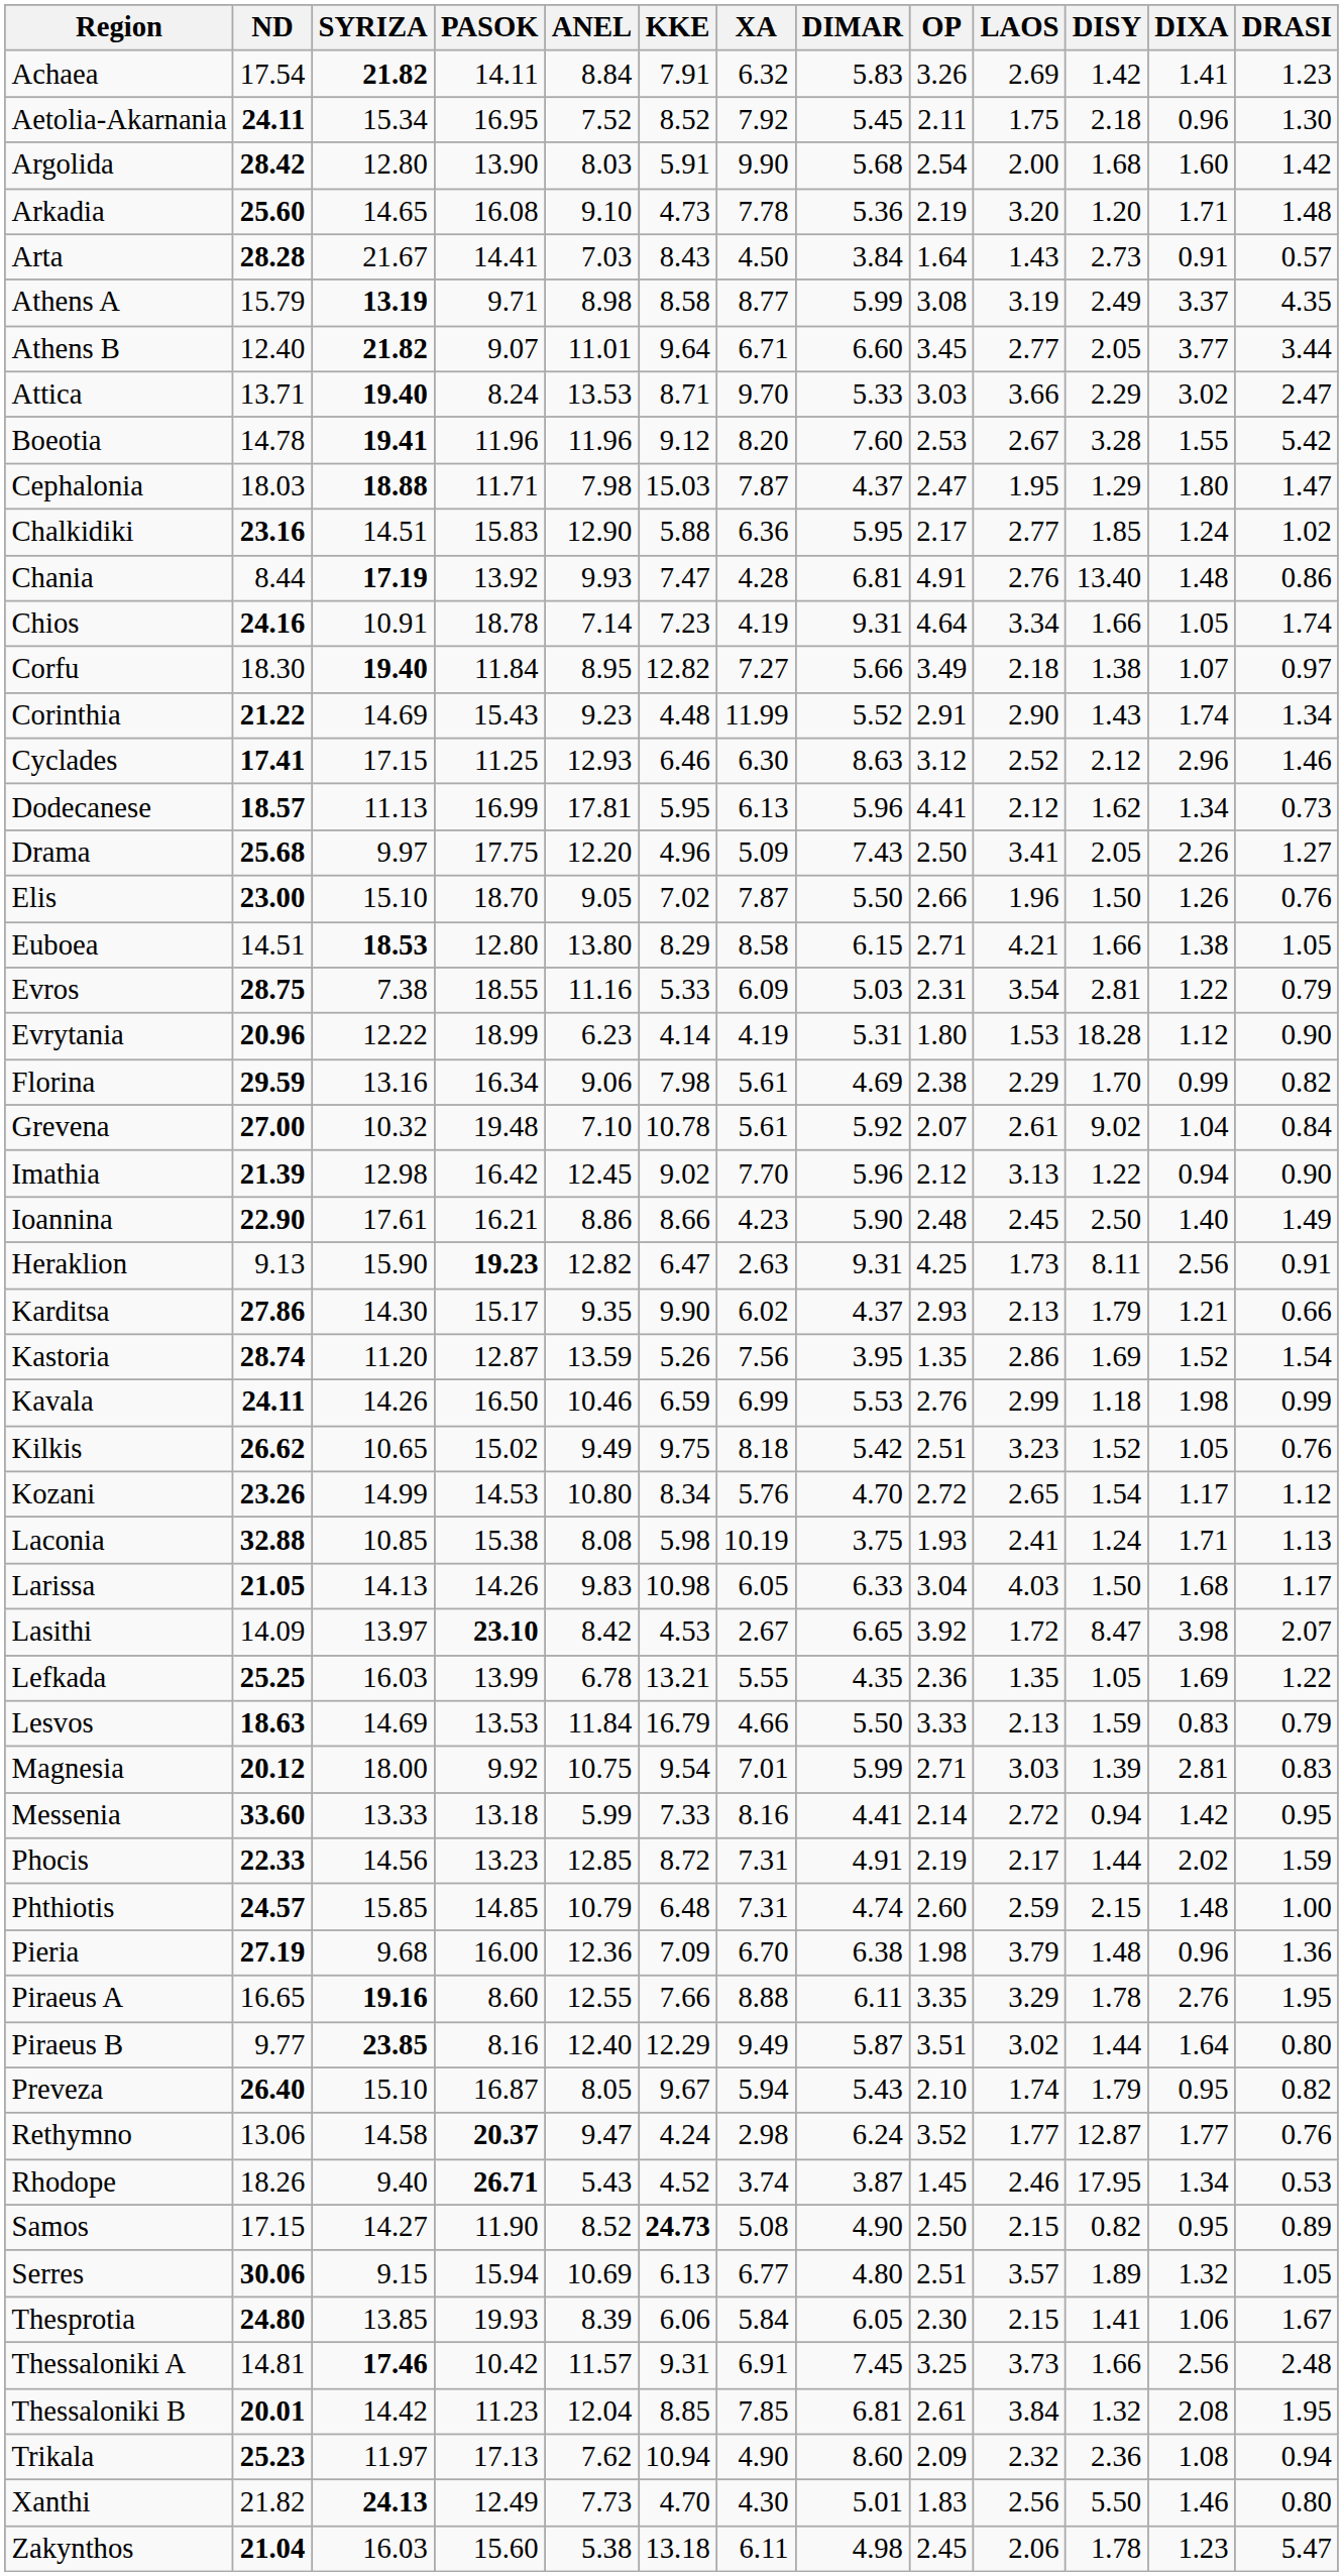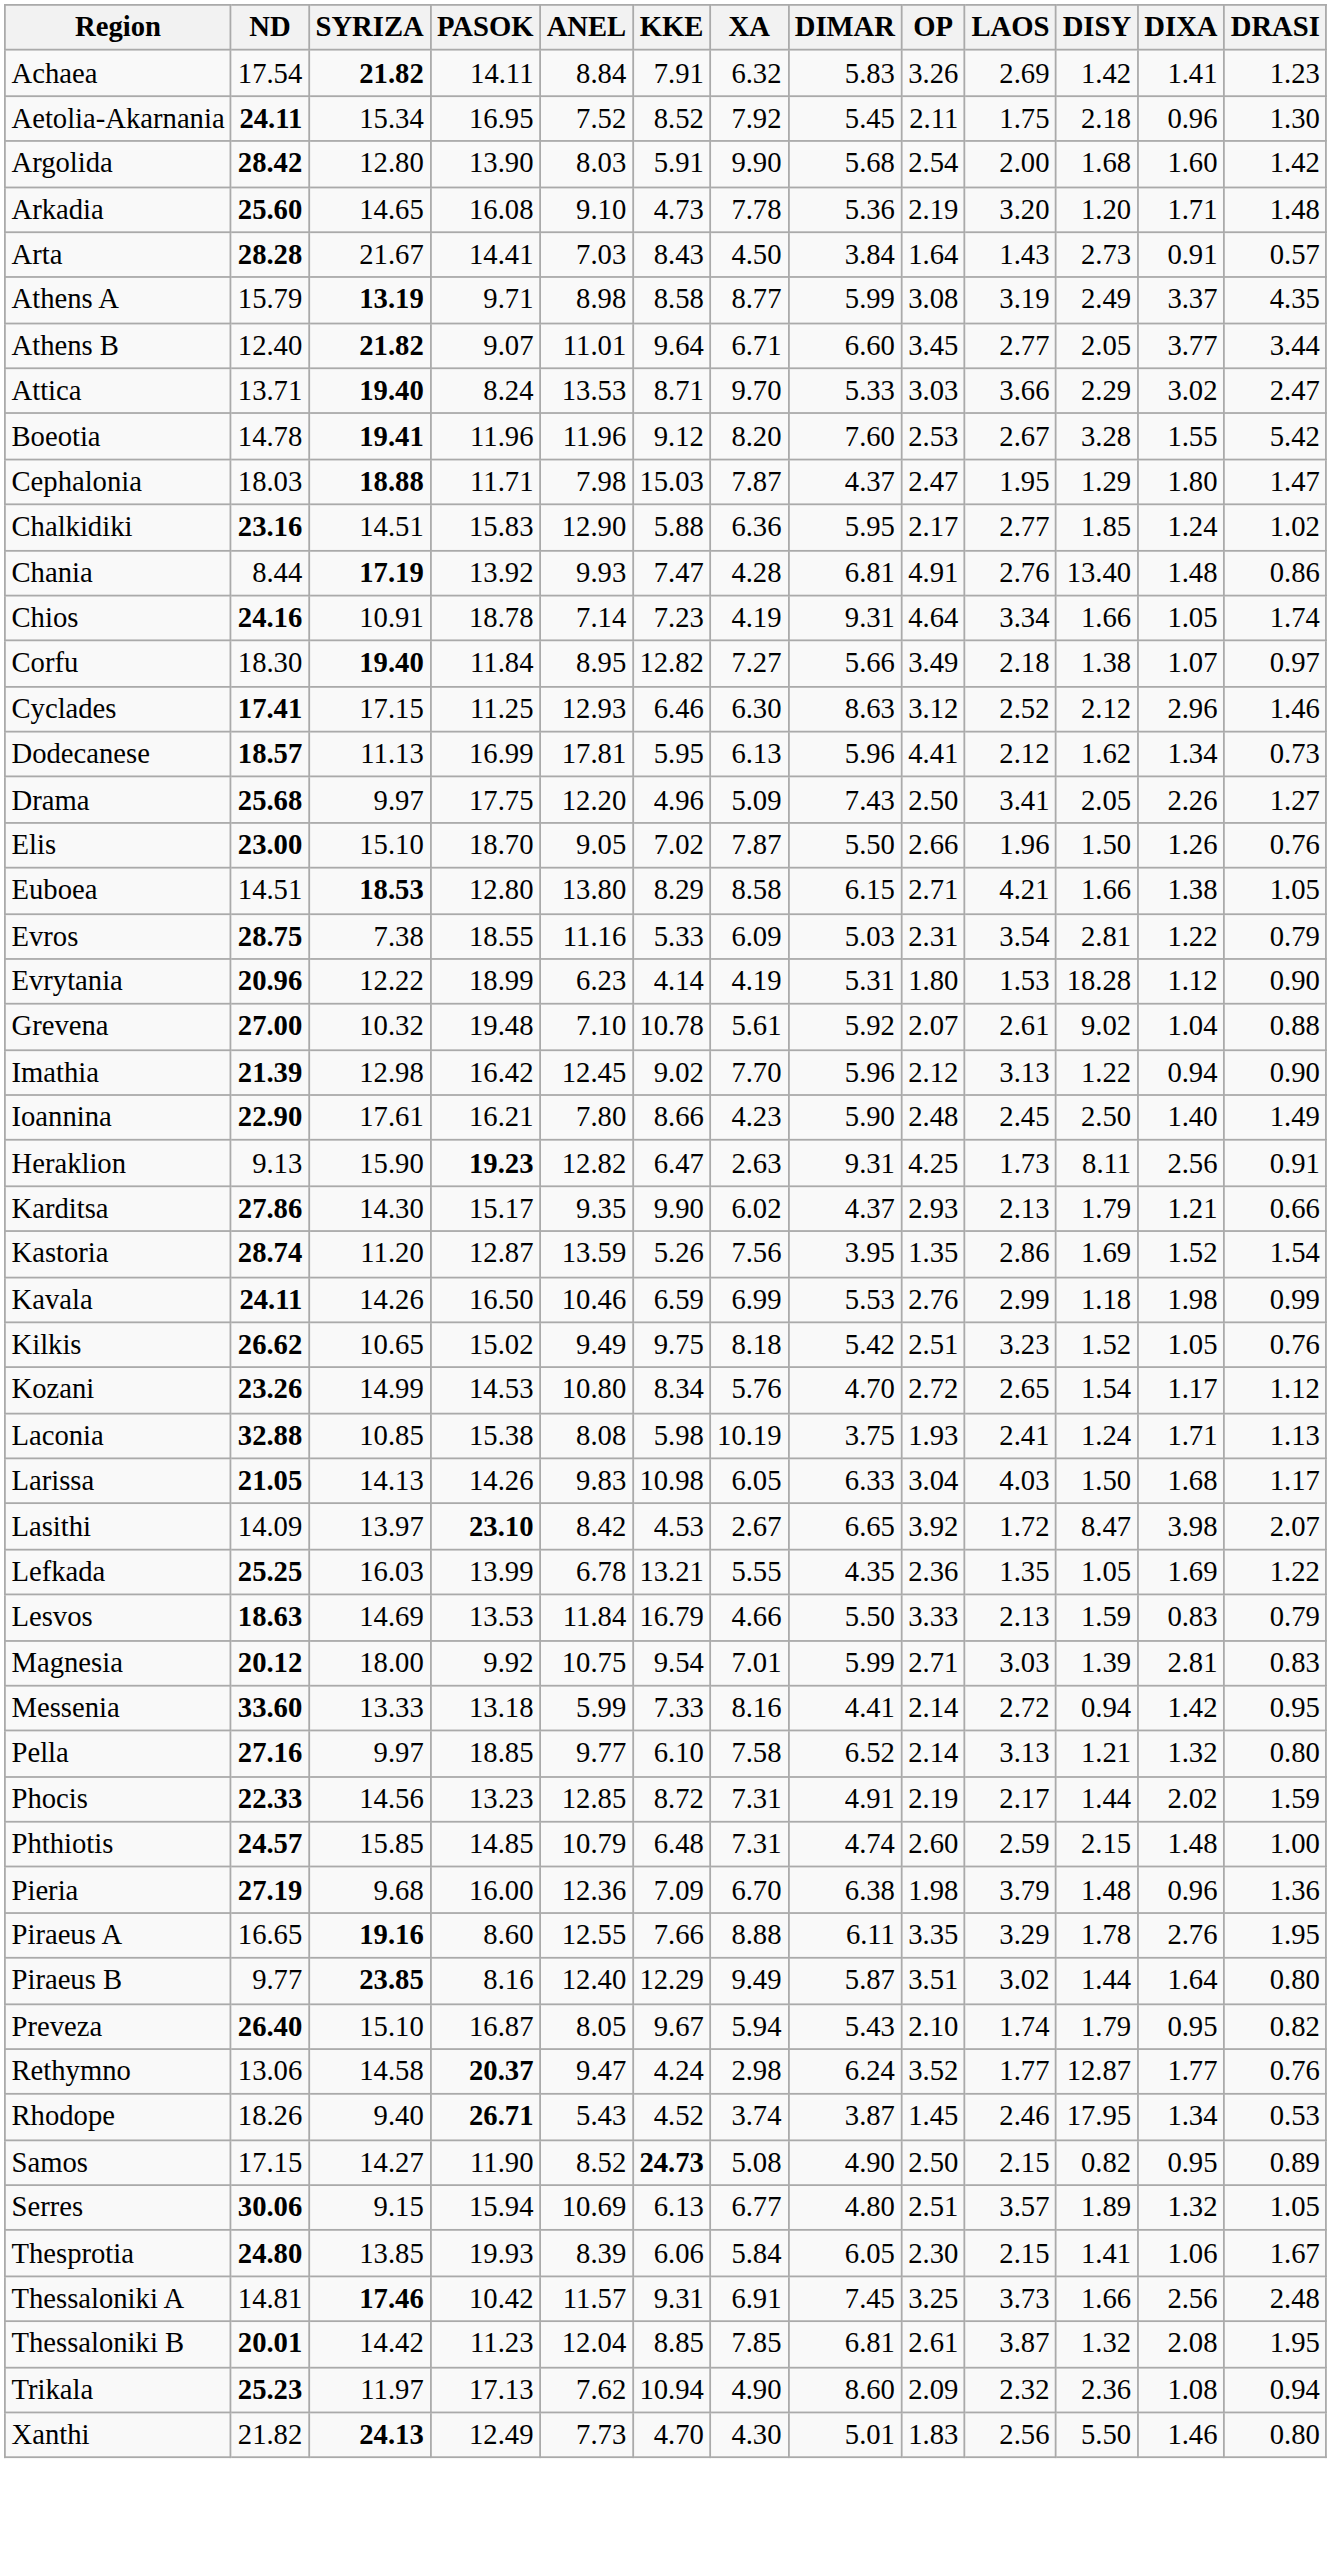- row: Corinthia | 21.22 | 14.69 | 15.43 | 9.23 | 4.48 | 11.99 | 5.52 | 2.91 | 2.90 | 1.43 | 1.74 | 1.34
- row: Florina | 29.59 | 13.16 | 16.34 | 9.06 | 7.98 | 5.61 | 4.69 | 2.38 | 2.29 | 1.70 | 0.99 | 0.82
Grevena | DRASI: 0.84 -> 0.88
Ioannina | ANEL: 8.86 -> 7.80
+ row: Pella | 27.16 | 9.97 | 18.85 | 9.77 | 6.10 | 7.58 | 6.52 | 2.14 | 3.13 | 1.21 | 1.32 | 0.80
Thessaloniki B | LAOS: 3.84 -> 3.87
- row: Zakynthos | 21.04 | 16.03 | 15.60 | 5.38 | 13.18 | 6.11 | 4.98 | 2.45 | 2.06 | 1.78 | 1.23 | 5.47
